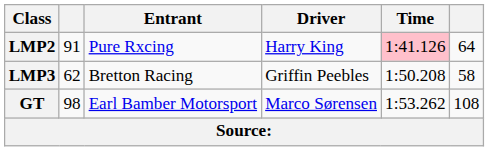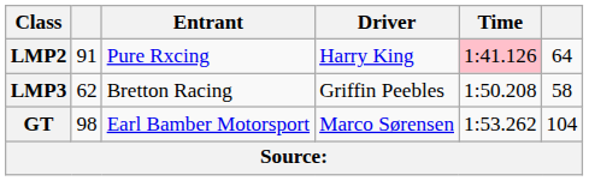GT | column 6: 108 -> 104
